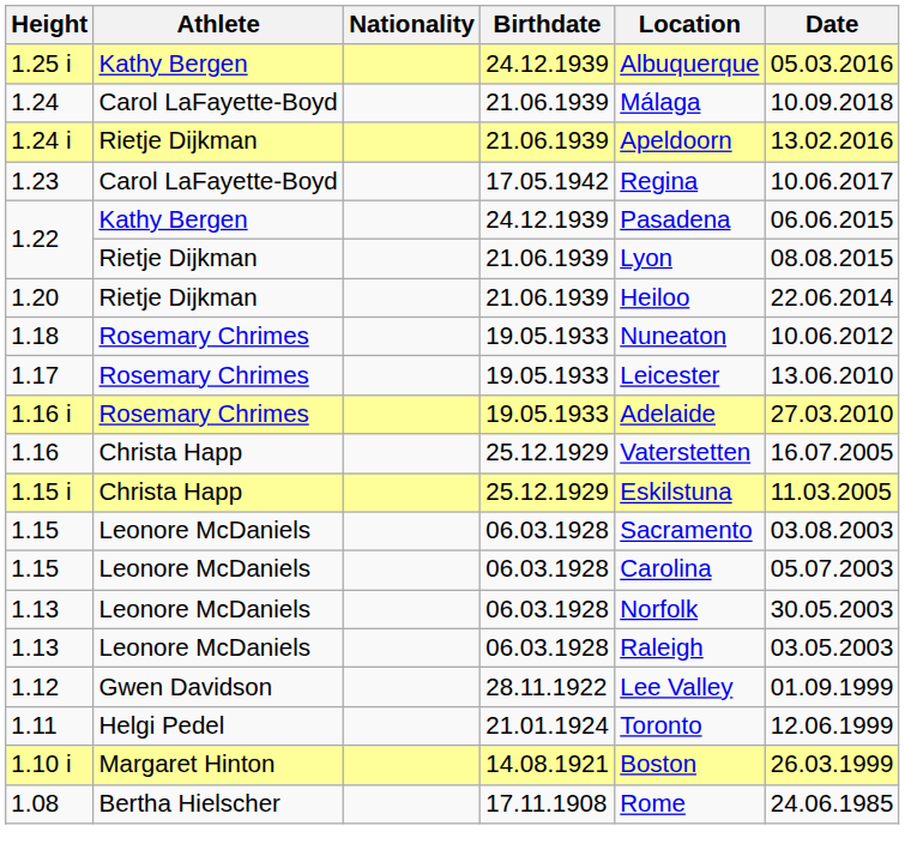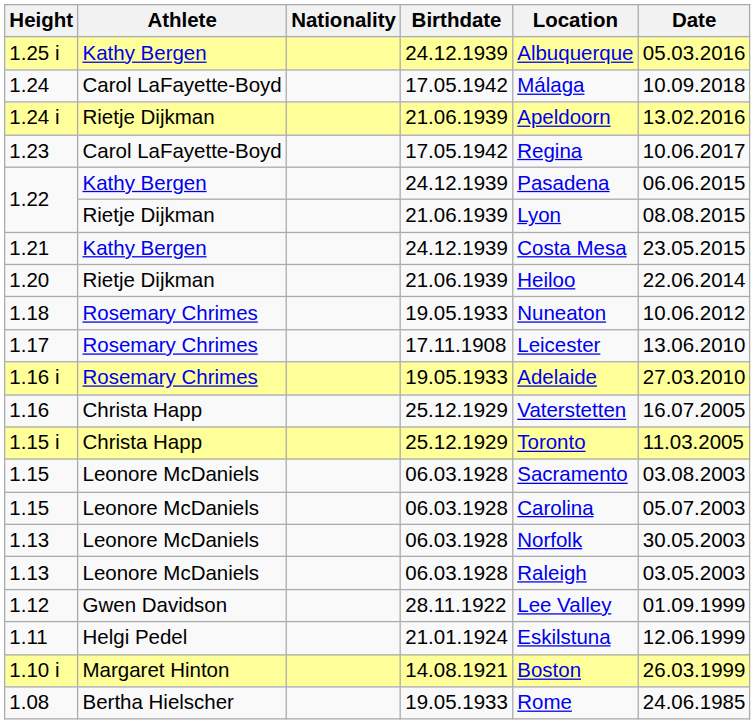1.24 | Birthdate: 21.06.1939 -> 17.05.1942
+ row: 1.21 | Kathy Bergen | 24.12.1939 | Costa Mesa | 23.05.2015
1.17 | Birthdate: 19.05.1933 -> 17.11.1908
1.15 i | Location: Eskilstuna -> Toronto
1.11 | Location: Toronto -> Eskilstuna
1.08 | Birthdate: 17.11.1908 -> 19.05.1933
